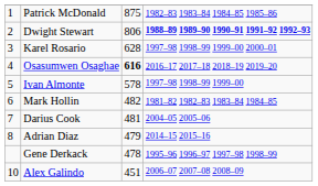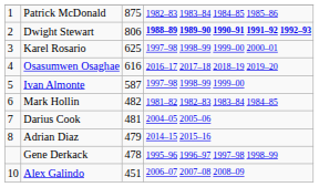Karel Rosario | column 3: 628 -> 625
Osasumwen Osaghae | column 3: bold -> normal
Ivan Almonte | column 3: 578 -> 587
